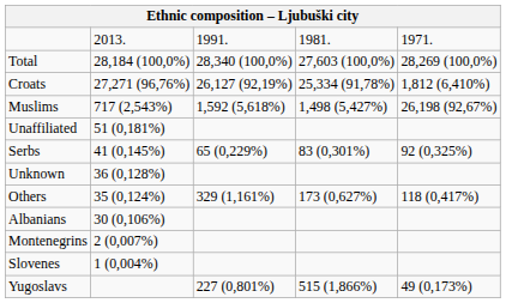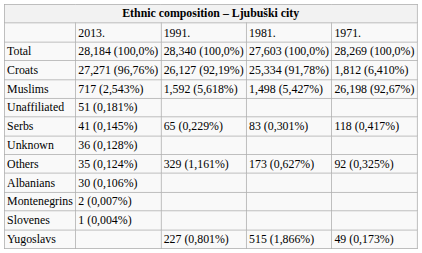Serbs | column 5: 92 (0,325%) -> 118 (0,417%)
Others | column 5: 118 (0,417%) -> 92 (0,325%)
